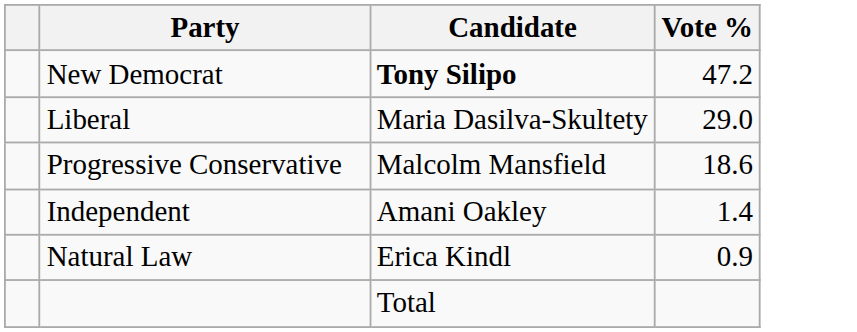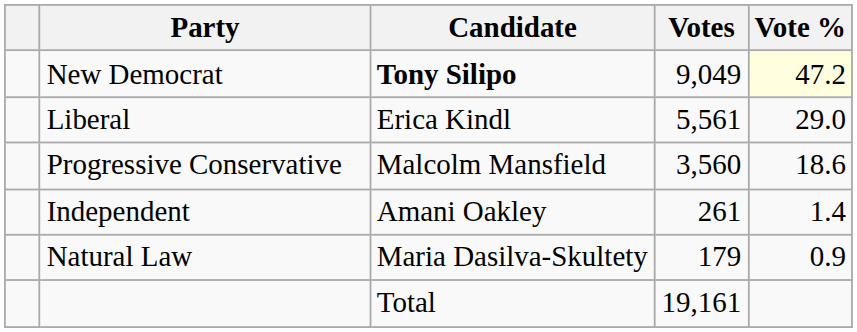+ column: Votes | 9,049 | 5,561 | 3,560 | 261 | 179 | 19,161
New Democrat | Vote %: no background -> lightyellow background
Liberal | Candidate: Maria Dasilva-Skultety -> Erica Kindl
Natural Law | Candidate: Erica Kindl -> Maria Dasilva-Skultety
